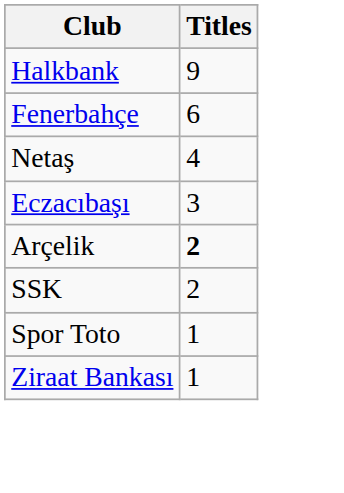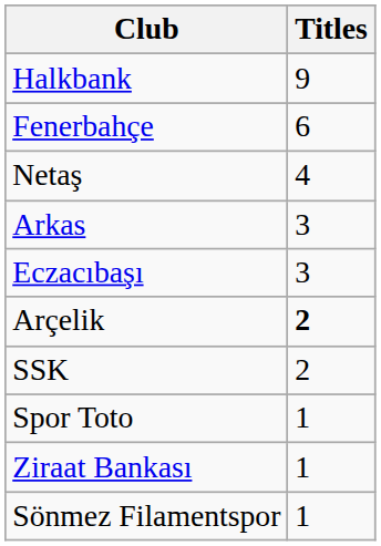+ row: Arkas | 3
+ row: Sönmez Filamentspor | 1
